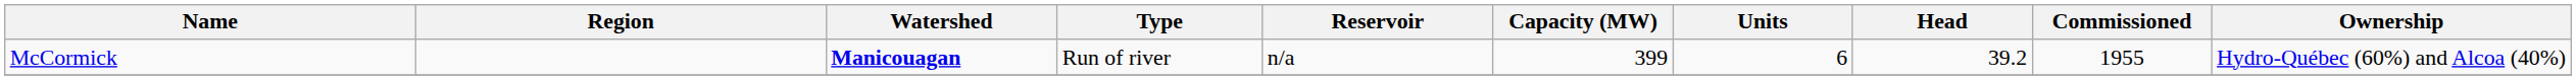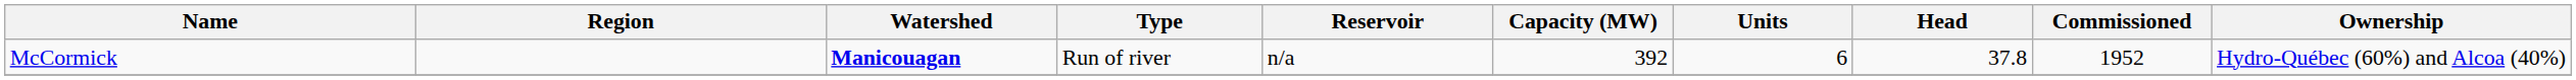McCormick | Capacity (MW): 399 -> 392
McCormick | Head: 39.2 -> 37.8
McCormick | Commissioned: 1955 -> 1952
